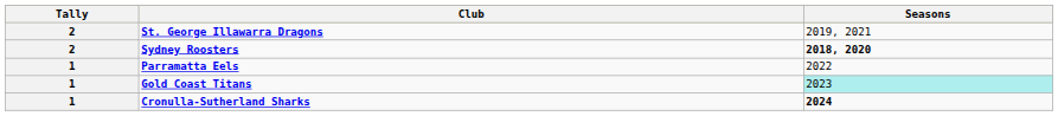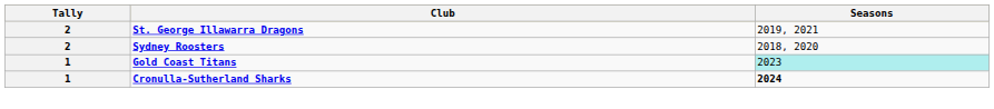Sydney Roosters | Seasons: bold -> normal
- row: 1 | Parramatta Eels | 2022
